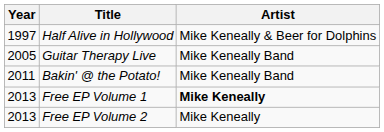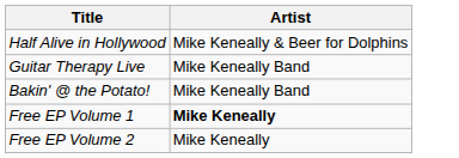- column: Year | 1997 | 2005 | 2011 | 2013 | 2013
